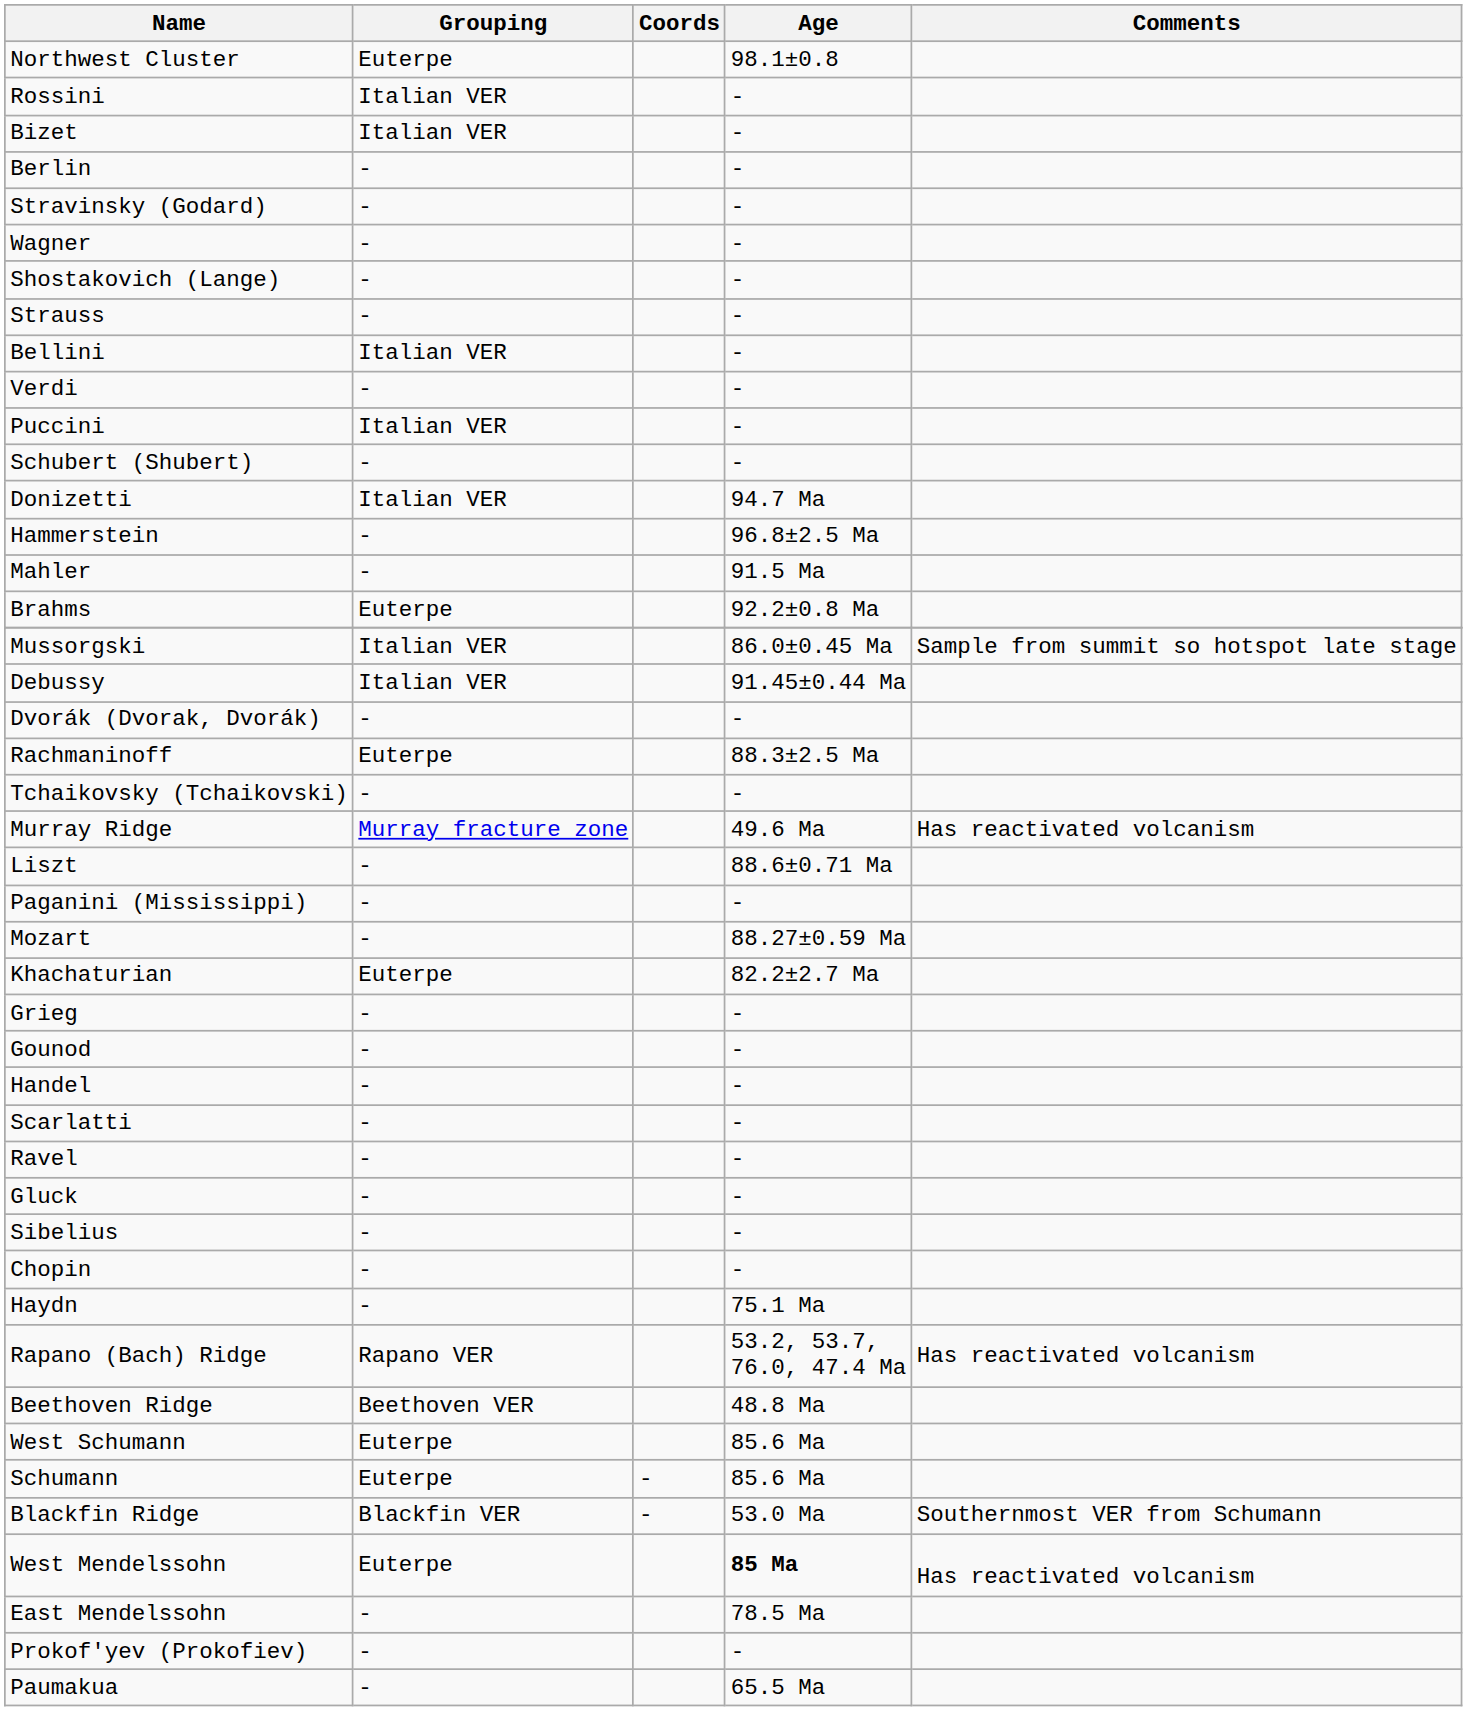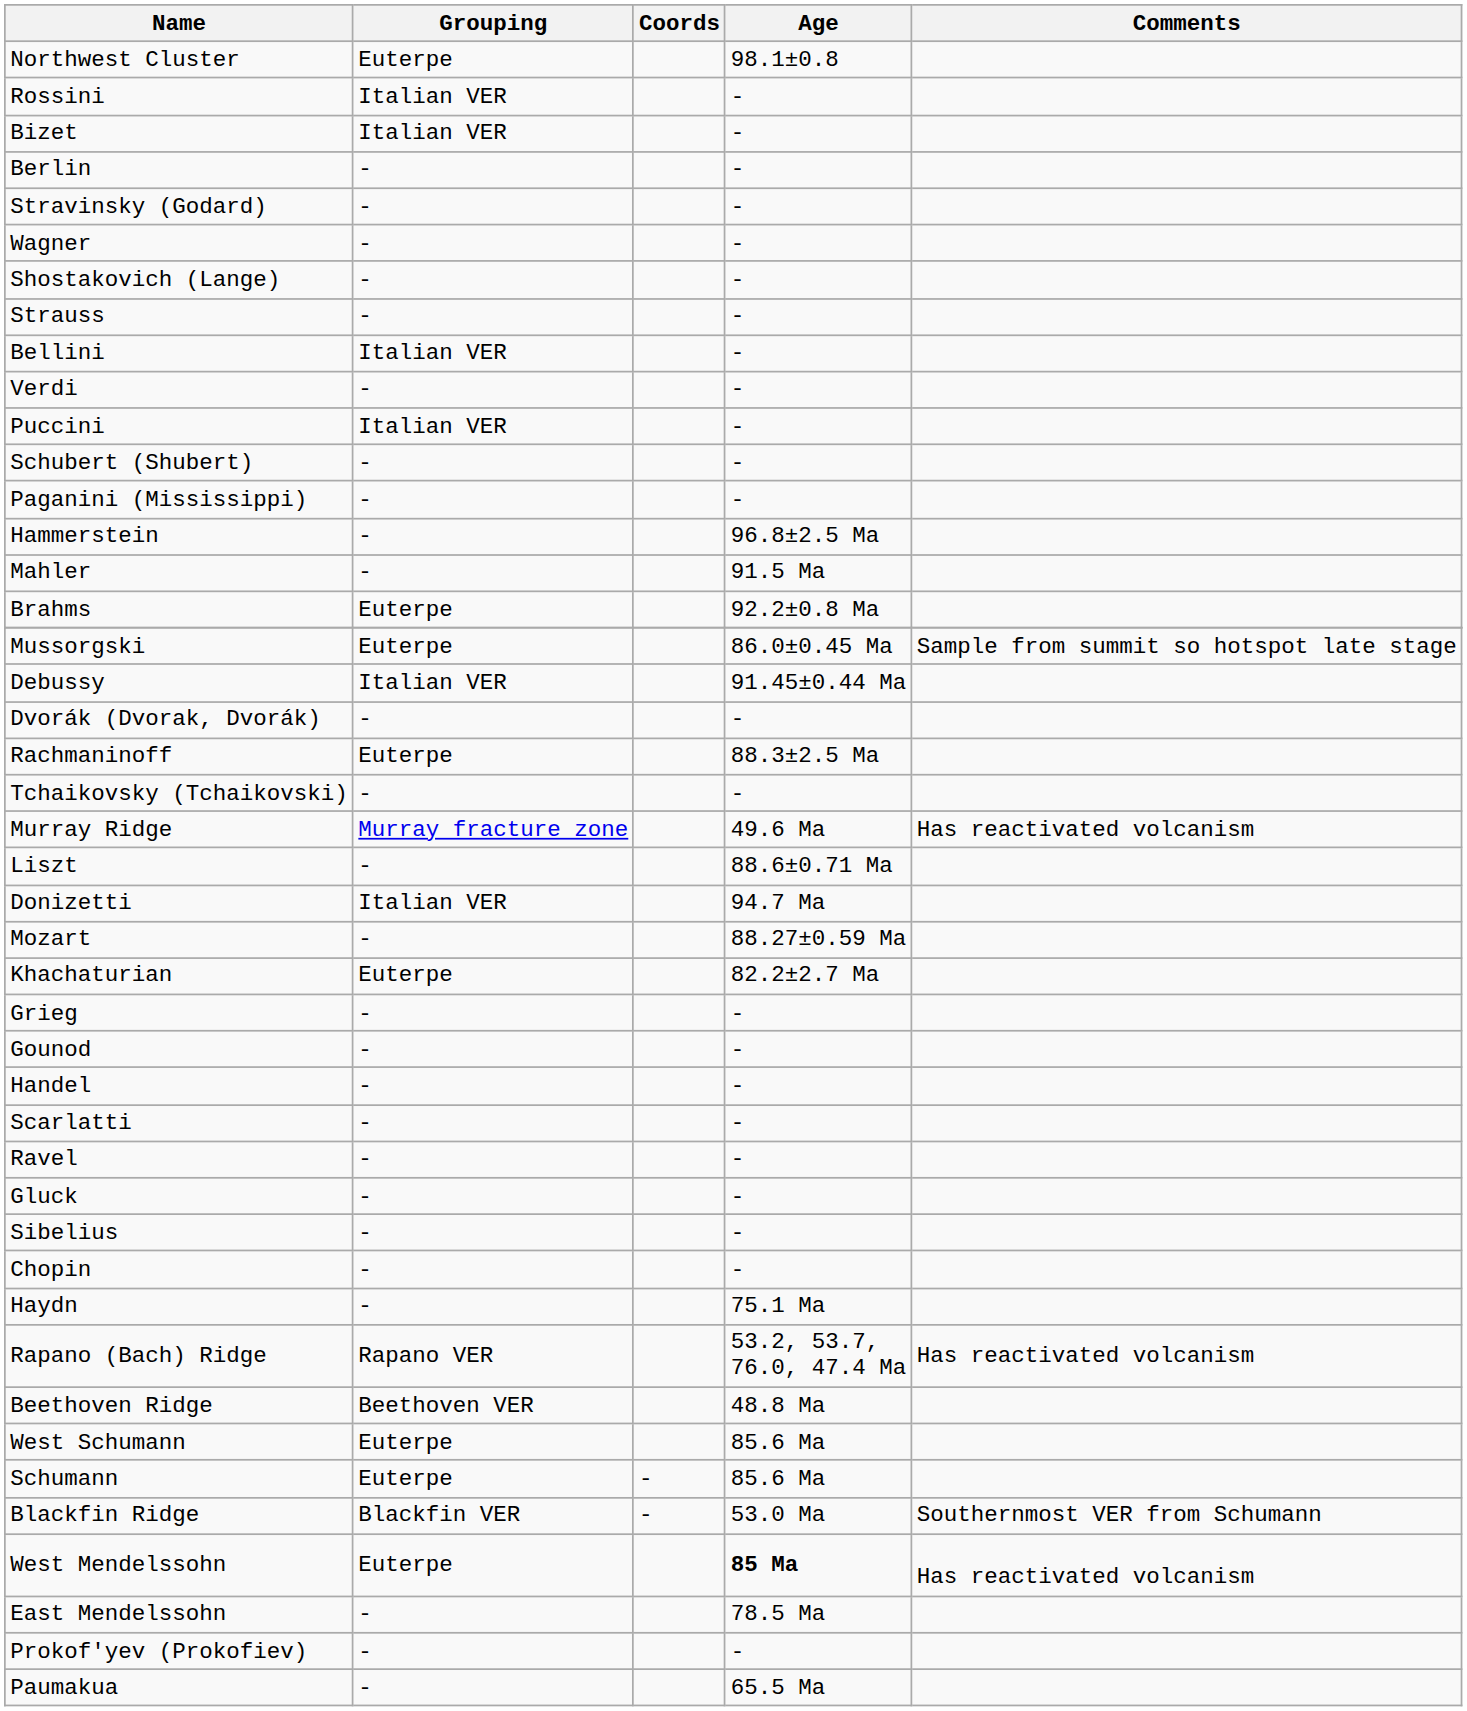rows swapped: Donizetti <-> Paganini (Mississippi)
Mussorgski | Grouping: Italian VER -> Euterpe
